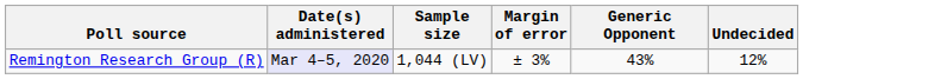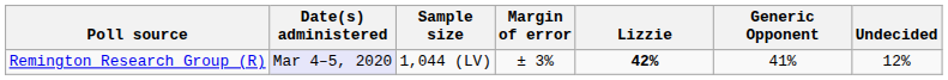+ column: Lizzie | 42%
Remington Research Group (R) | Generic Opponent: 43% -> 41%
